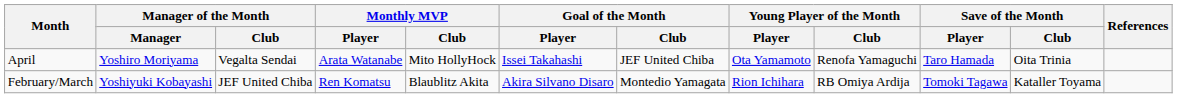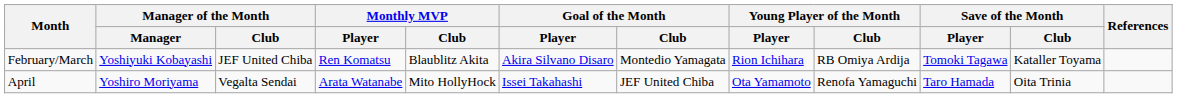rows swapped: February/March <-> April
